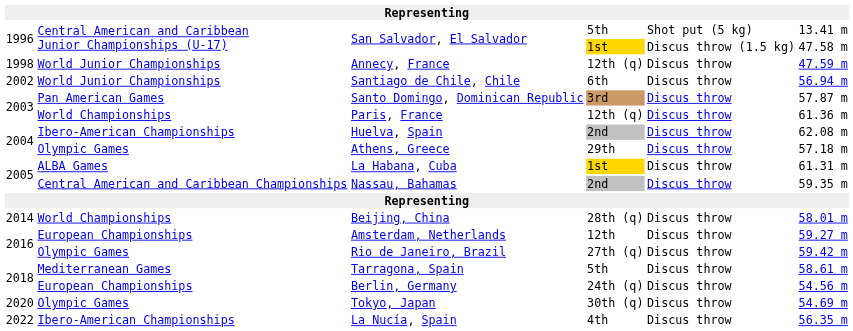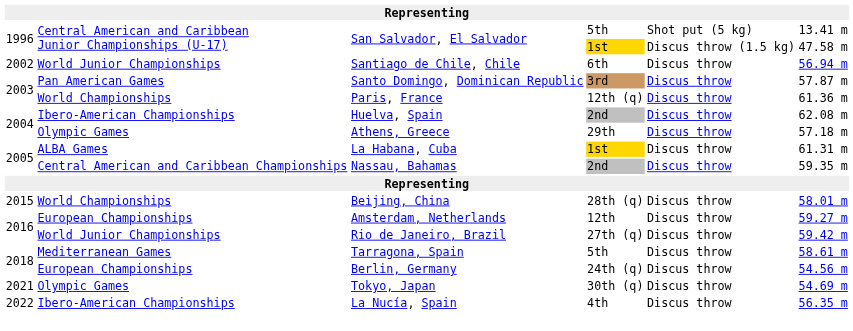- row: 1998 | World Junior Championships | Annecy, France | 12th (q) | Discus throw | 47.59 m
Beijing, China | column 1: 2014 -> 2015
Rio de Janeiro, Brazil | column 2: Olympic Games -> World Junior Championships
Tokyo, Japan | column 1: 2020 -> 2021
